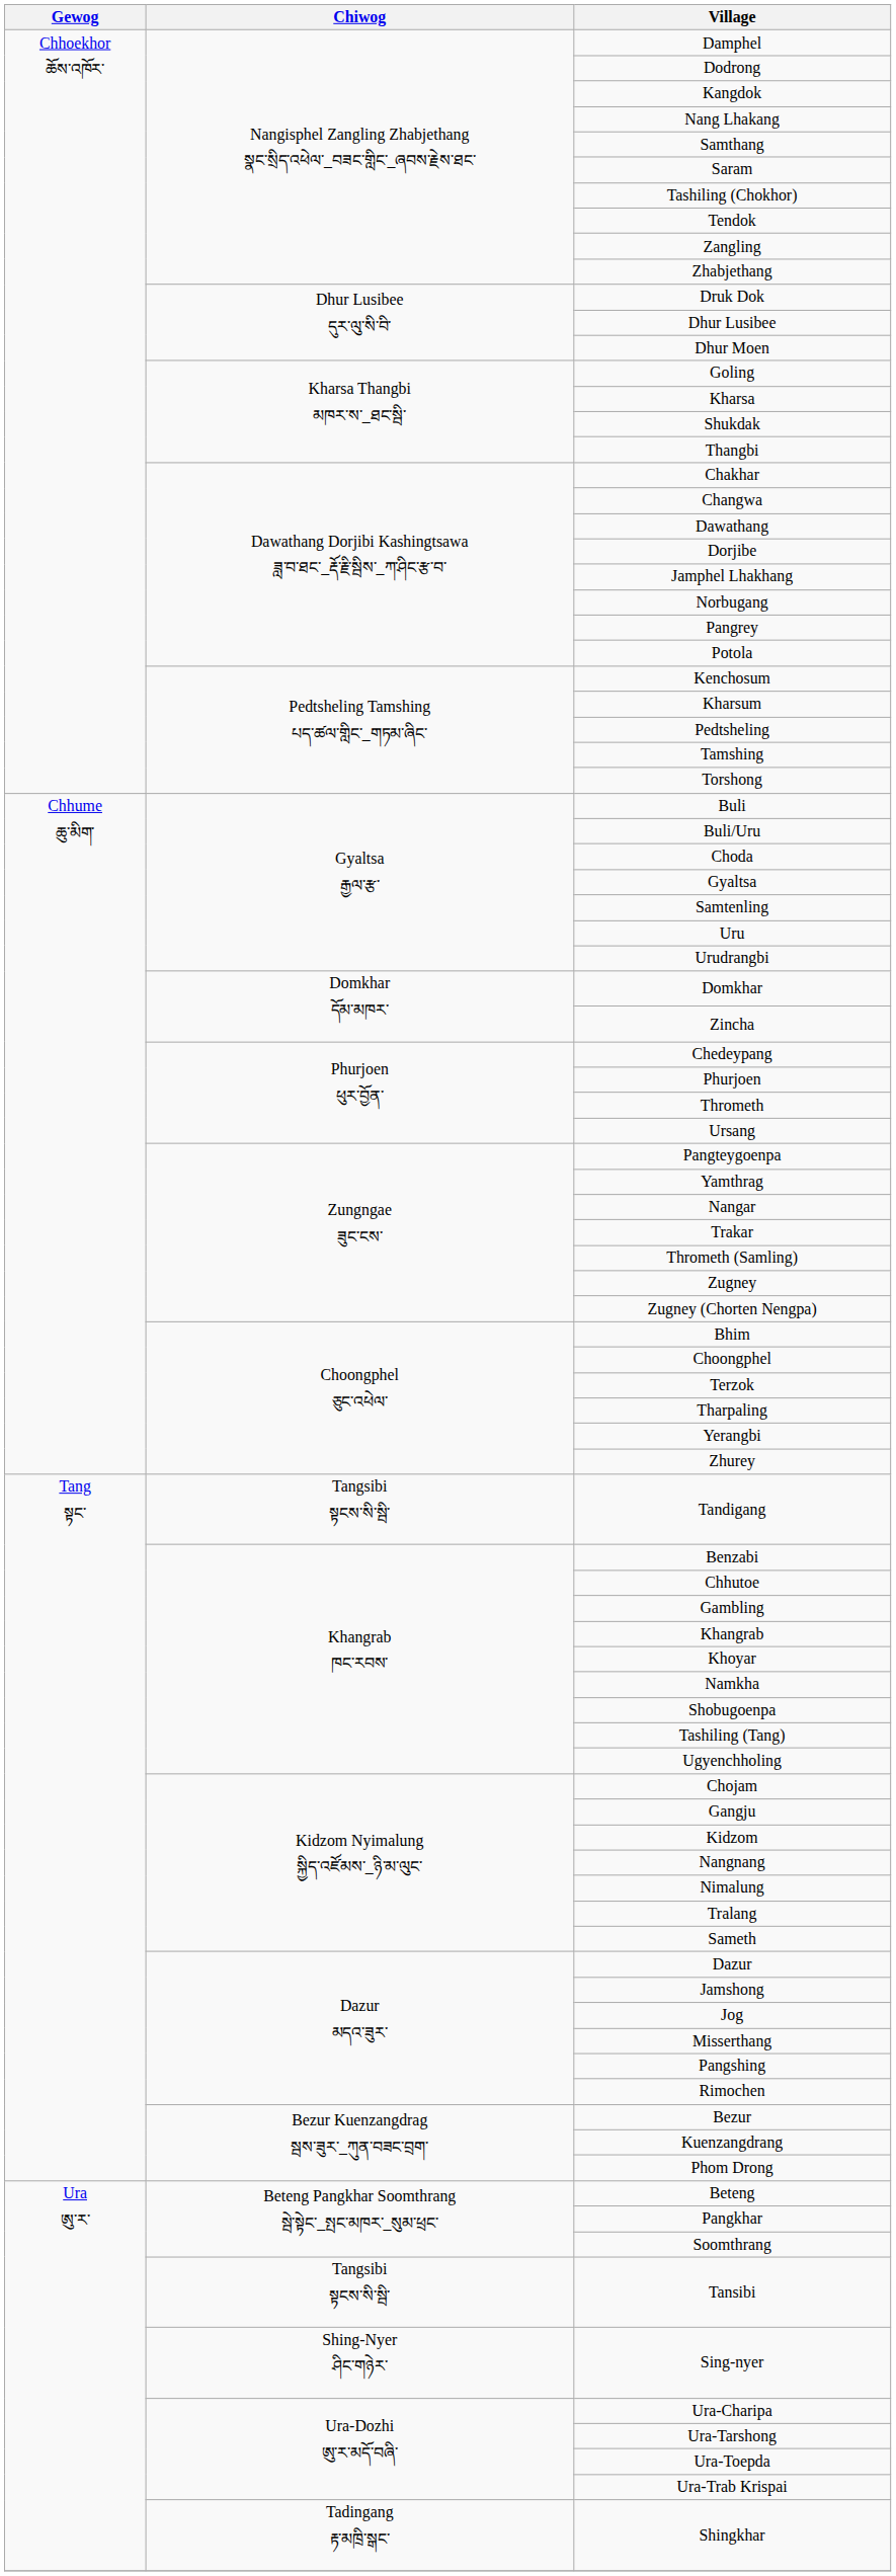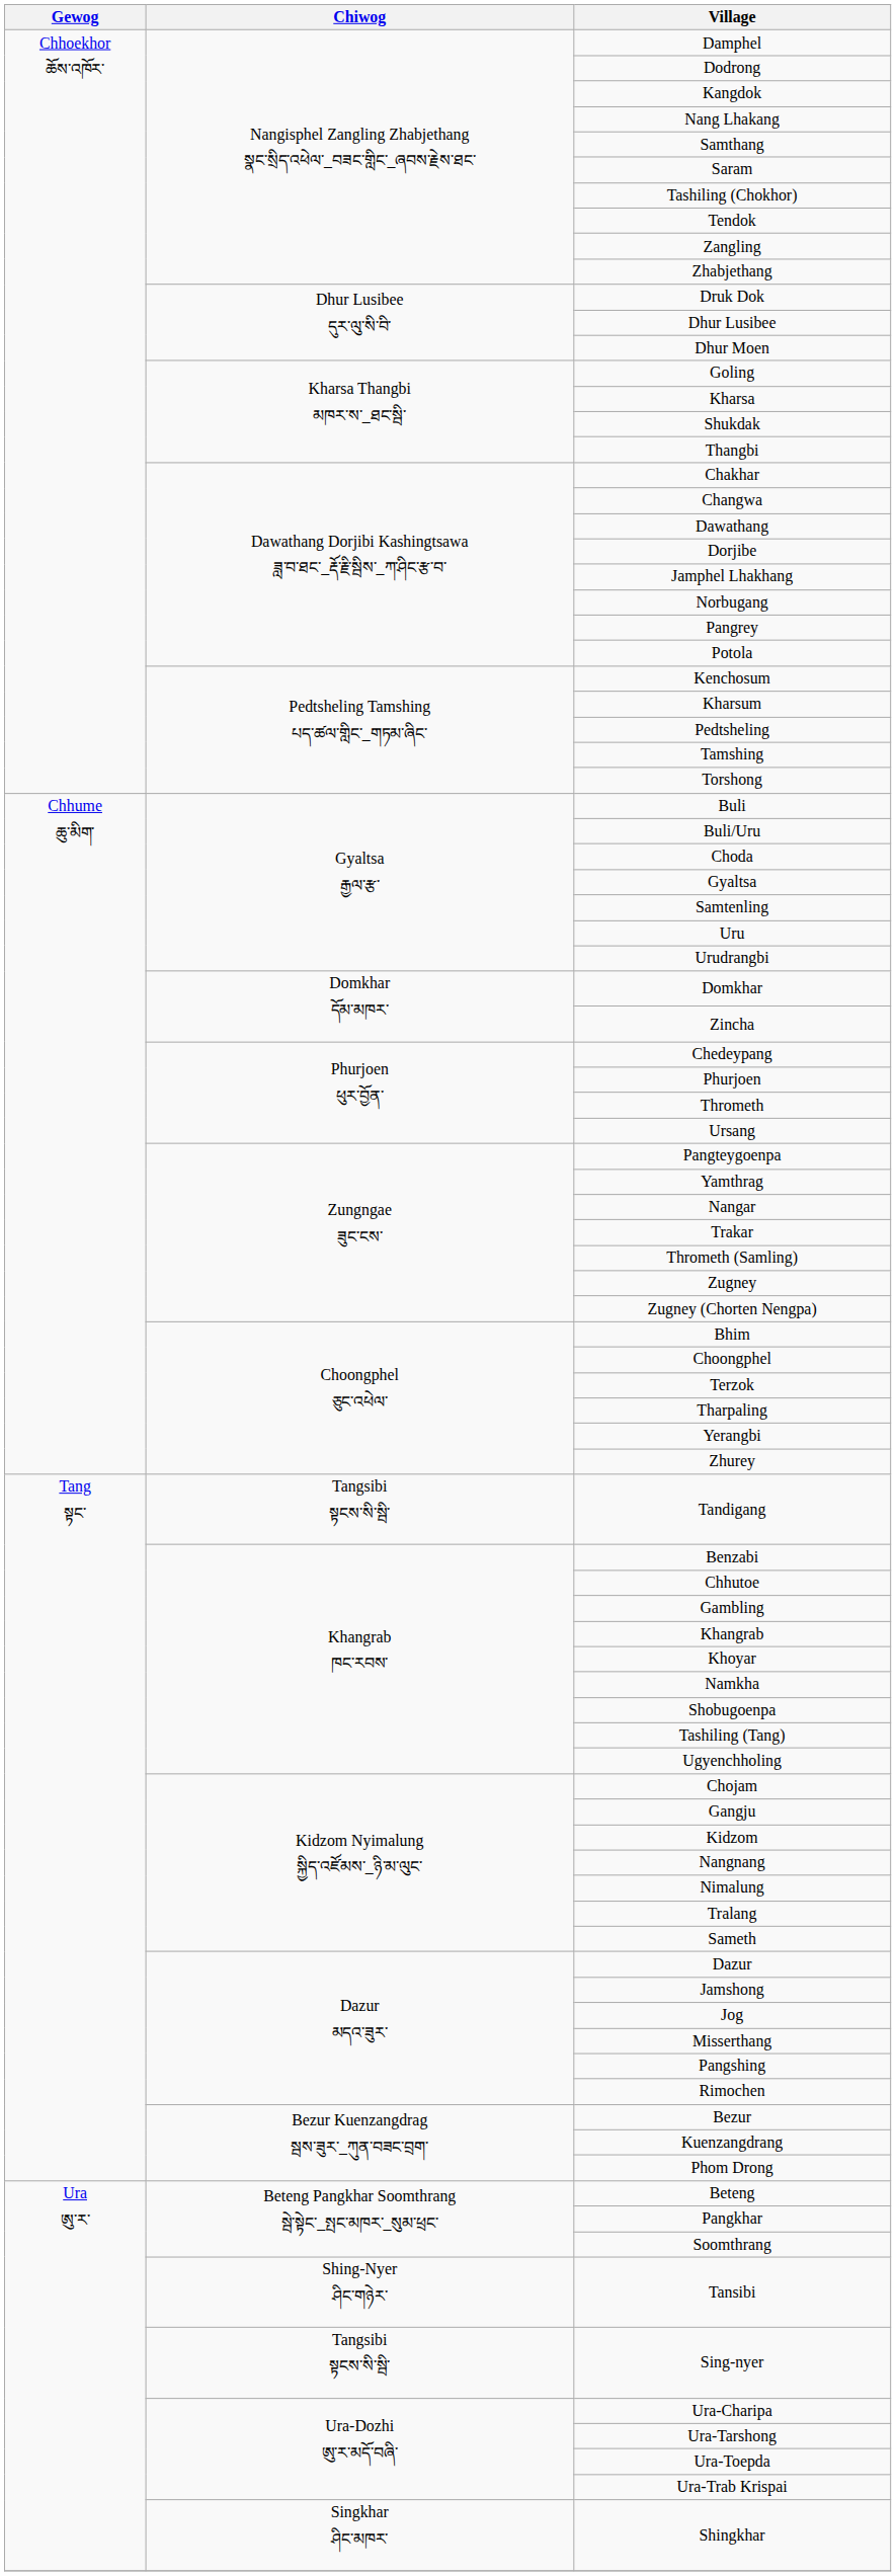Tansibi | Chiwog: Tangsibi སྟངས་སི་སྦི་ -> Shing-Nyer ཤིང་གཉེར་
Sing-nyer | Chiwog: Shing-Nyer ཤིང་གཉེར་ -> Tangsibi སྟངས་སི་སྦི་
Shingkhar | Chiwog: Tadingang རྟ་མཁྲི་སྒང་ -> Singkhar ཤིང་མཁར་
